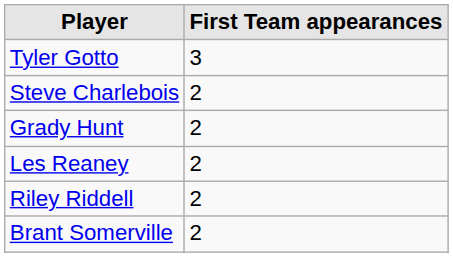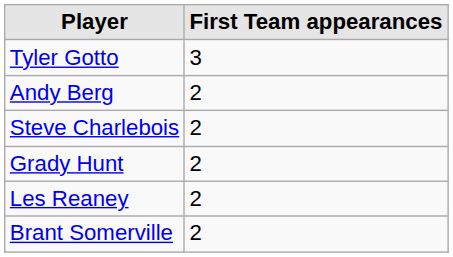+ row: Andy Berg | 2
- row: Riley Riddell | 2
